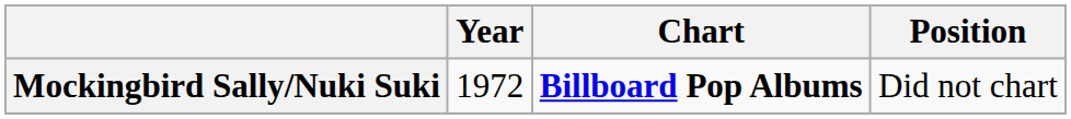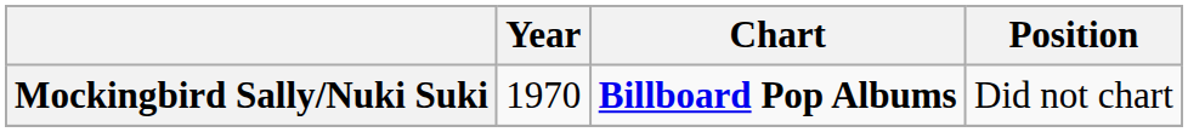Mockingbird Sally/Nuki Suki | Year: 1972 -> 1970
